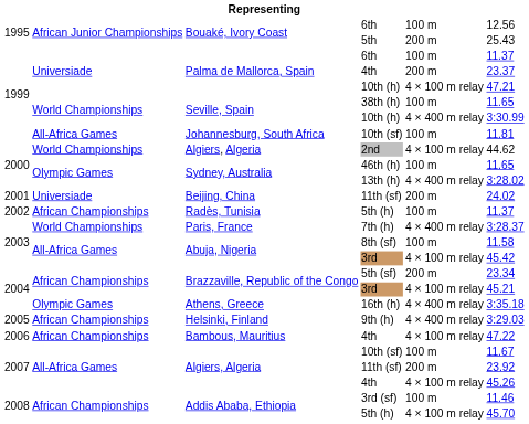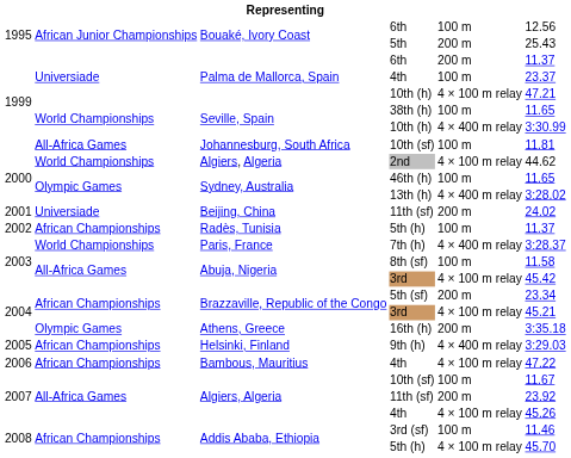Palma de Mallorca, Spain / 6th | column 5: 100 m -> 200 m
Palma de Mallorca, Spain / 4th | column 5: 200 m -> 100 m
16th (h) | column 5: 4 × 400 m relay -> 200 m
